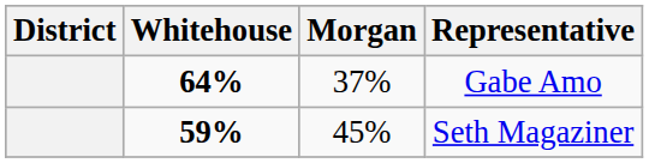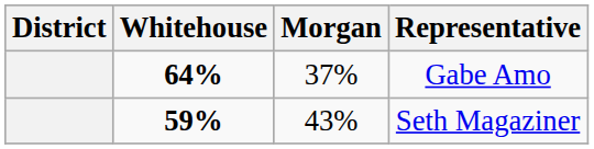Seth Magaziner | Morgan: 45% -> 43%
